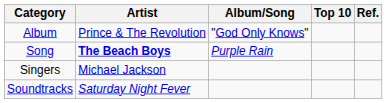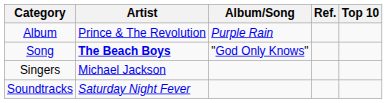columns swapped: Top 10 <-> Ref.
Album | Album/Song: "God Only Knows" -> Purple Rain
Song | Album/Song: Purple Rain -> "God Only Knows"
